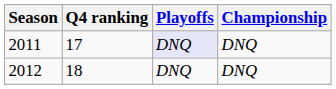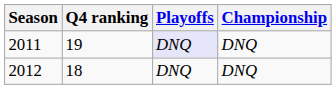2011 | Q4 ranking: 17 -> 19
